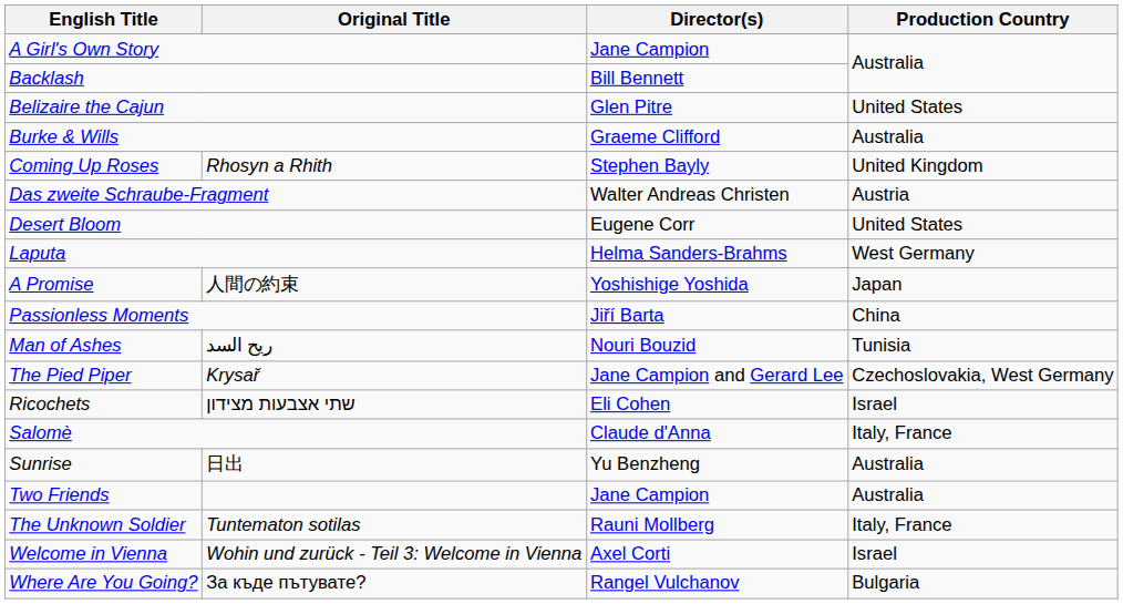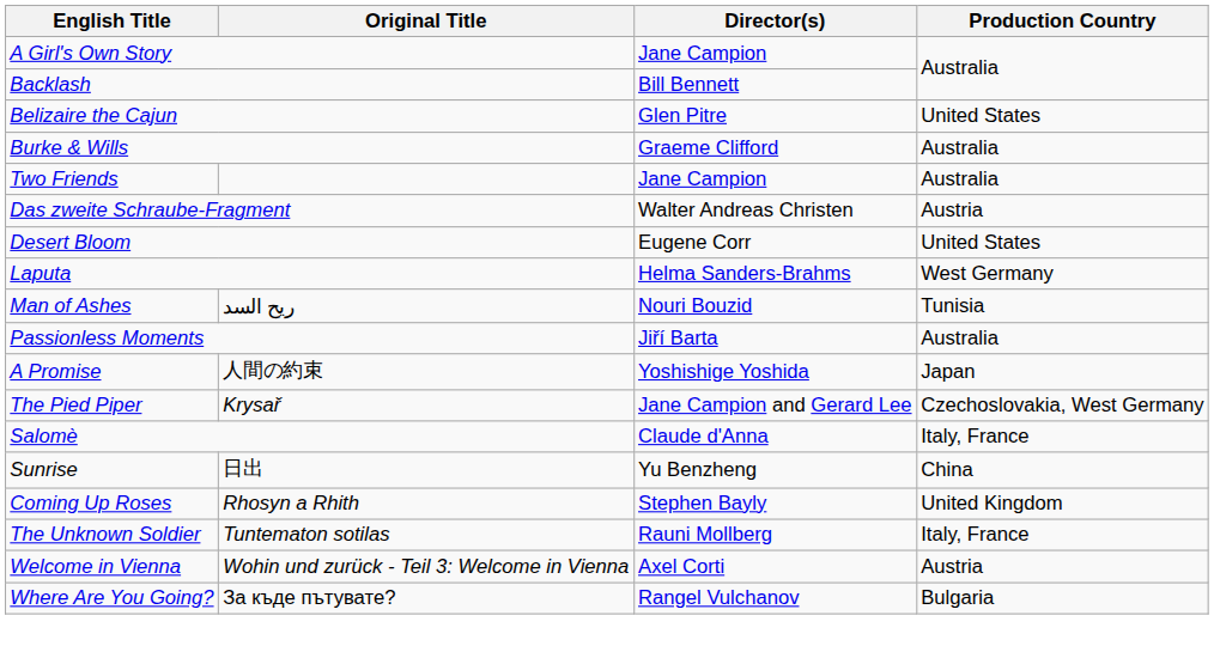rows swapped: Coming Up Roses <-> Two Friends
rows swapped: Man of Ashes <-> A Promise
Passionless Moments | Production Country: China -> Australia
- row: Ricochets | שתי אצבעות מצידון | Eli Cohen | Israel
Sunrise | Production Country: Australia -> China
Welcome in Vienna | Production Country: Israel -> Austria
